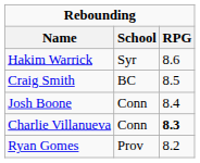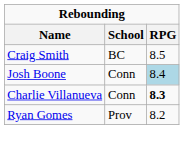- row: Hakim Warrick | Syr | 8.6
Josh Boone | RPG: no background -> lightblue background
